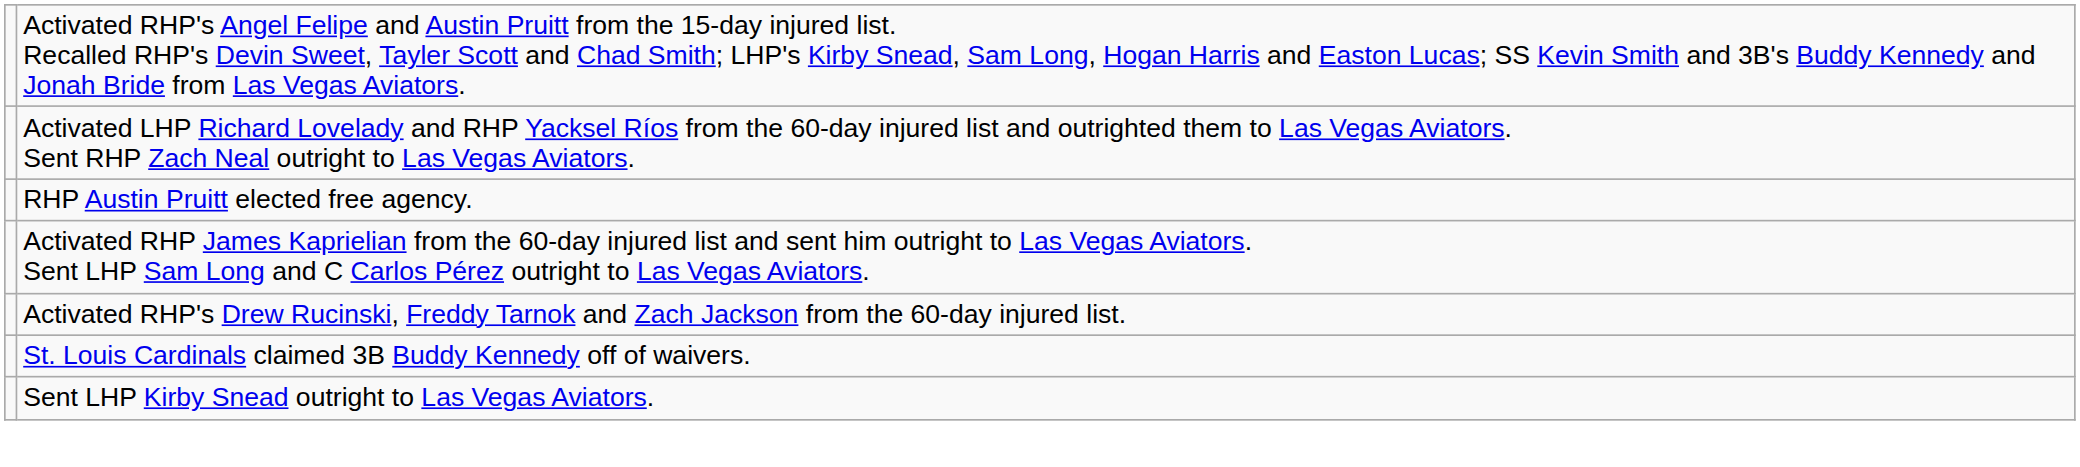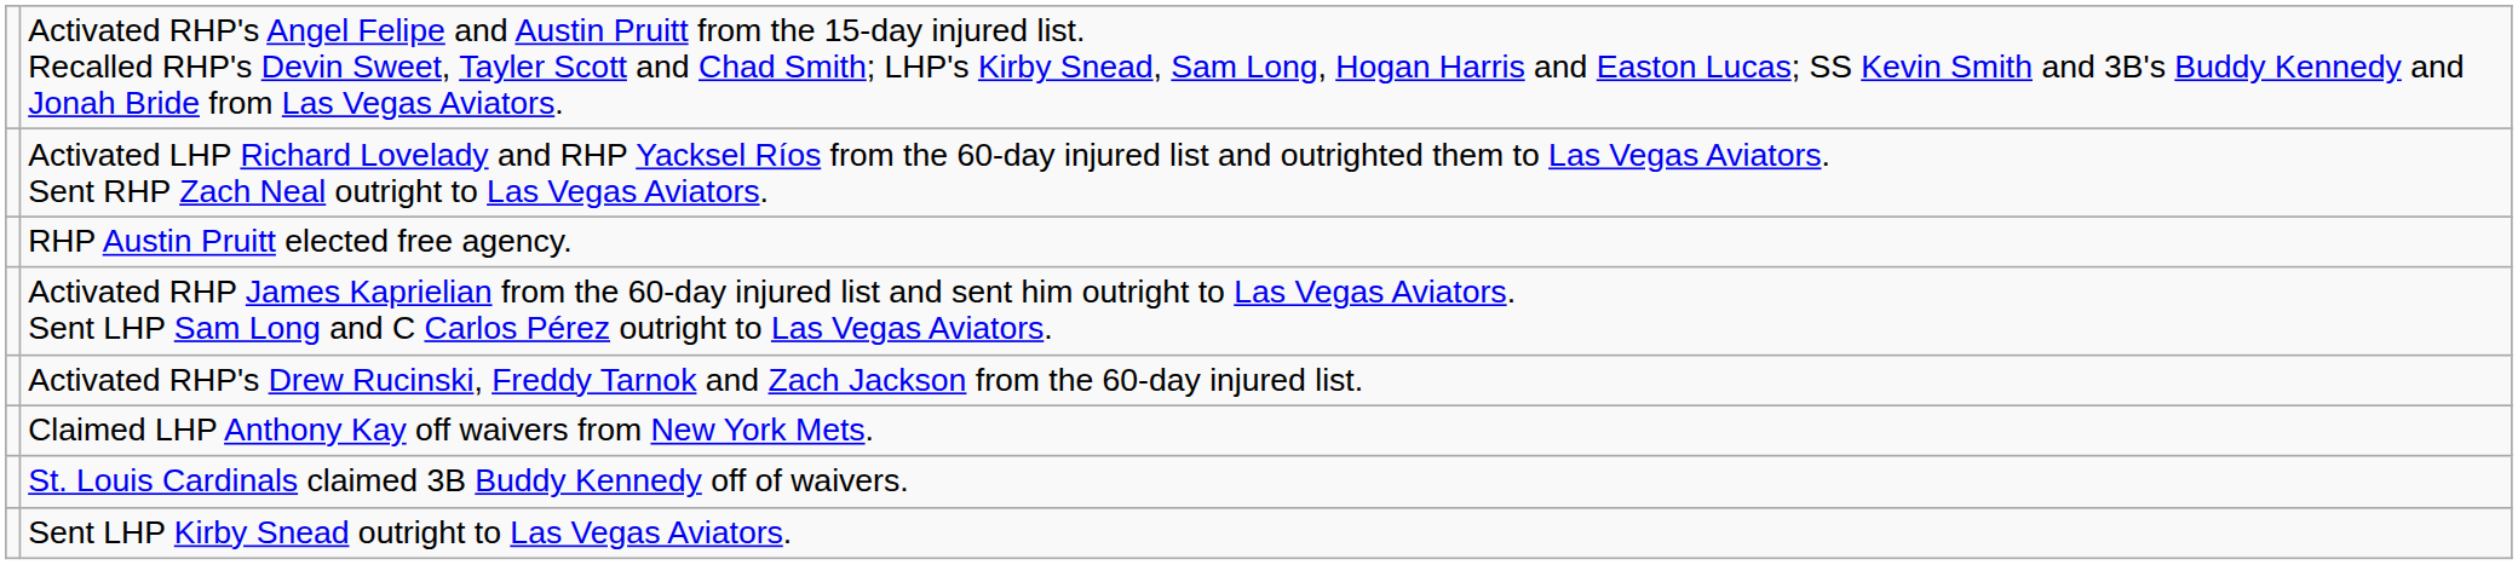+ row: Claimed LHP Anthony Kay off waivers from New York Mets.
